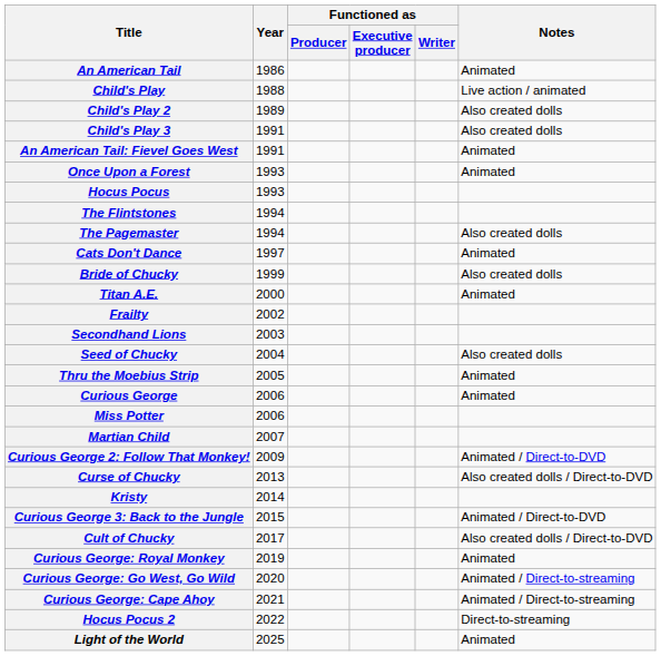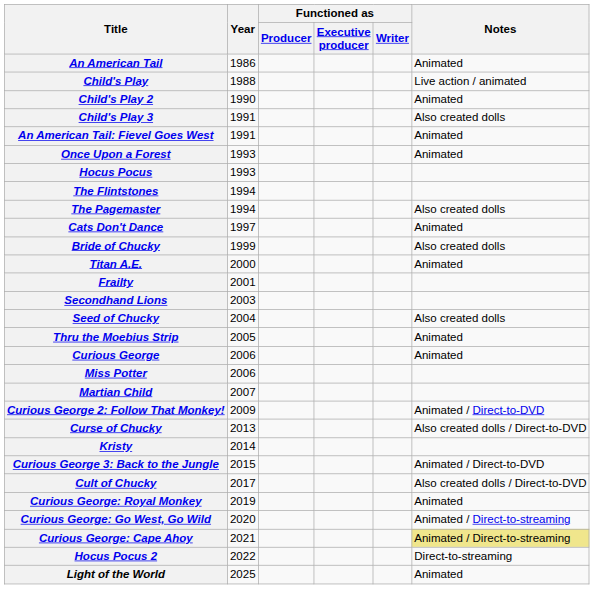Child's Play 2 | Year: 1989 -> 1990
Child's Play 2 | Notes: Also created dolls -> Animated
Frailty | Year: 2002 -> 2001
Curious George: Cape Ahoy | Notes: no background -> khaki background
